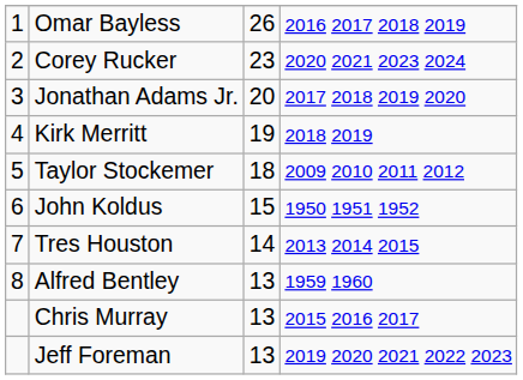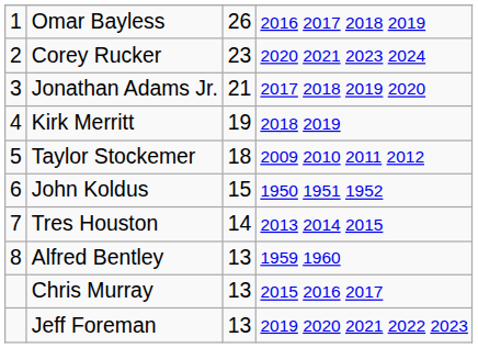Jonathan Adams Jr. | column 3: 20 -> 21
